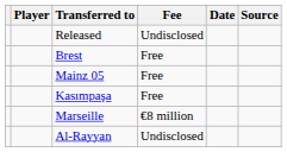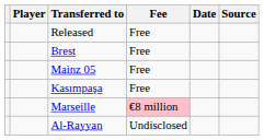Released | Fee: Undisclosed -> Free
Marseille | Fee: no background -> pink background
